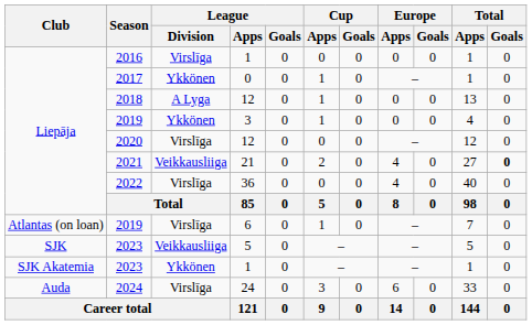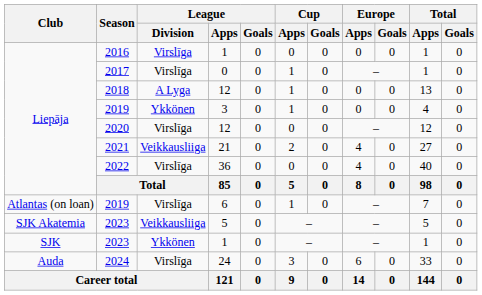2017 | League / Division: Ykkönen -> Virslīga
2021 | Total / Goals: bold -> normal
2023 / 5 | Club: SJK -> SJK Akatemia
2023 / 1 | Club: SJK Akatemia -> SJK
